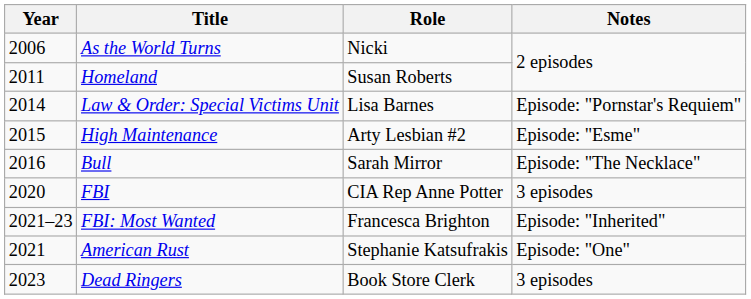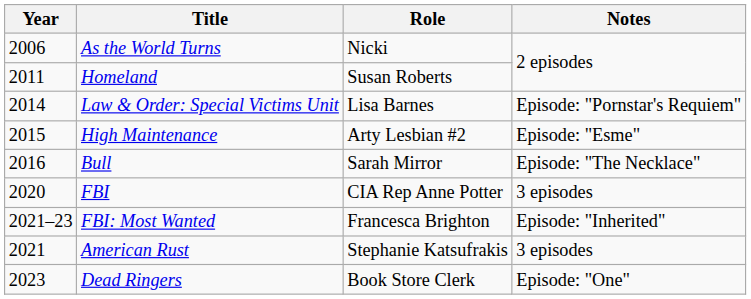American Rust | Notes: Episode: "One" -> 3 episodes
Dead Ringers | Notes: 3 episodes -> Episode: "One"
